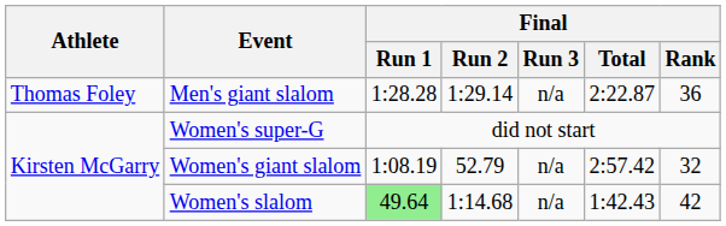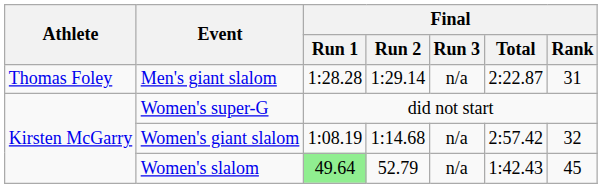Men's giant slalom | Final / Rank: 36 -> 31
Women's giant slalom | Final / Run 2: 52.79 -> 1:14.68
Women's slalom | Final / Run 2: 1:14.68 -> 52.79
Women's slalom | Final / Rank: 42 -> 45
